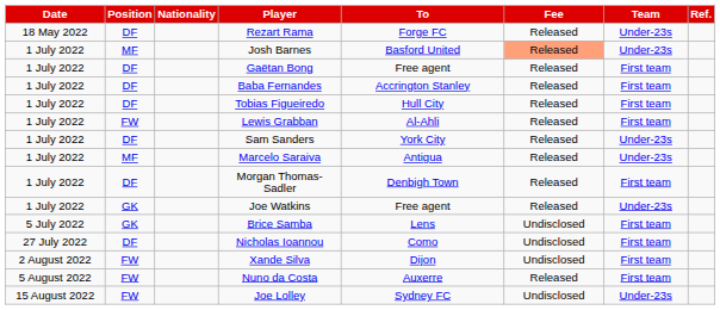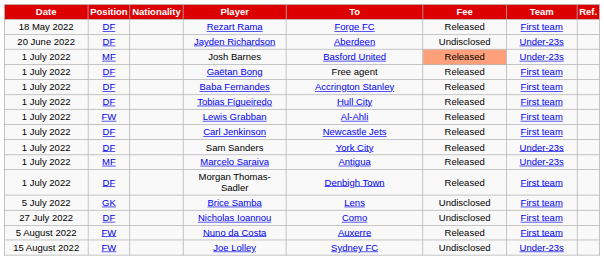Rezart Rama | Team: Under-23s -> First team
+ row: 20 June 2022 | DF | Jayden Richardson | Aberdeen | Undisclosed | Under-23s
+ row: 1 July 2022 | DF | Carl Jenkinson | Newcastle Jets | Released | First team
- row: 1 July 2022 | GK | Joe Watkins | Free agent | Released | Under-23s
- row: 2 August 2022 | FW | Xande Silva | Dijon | Undisclosed | First team
